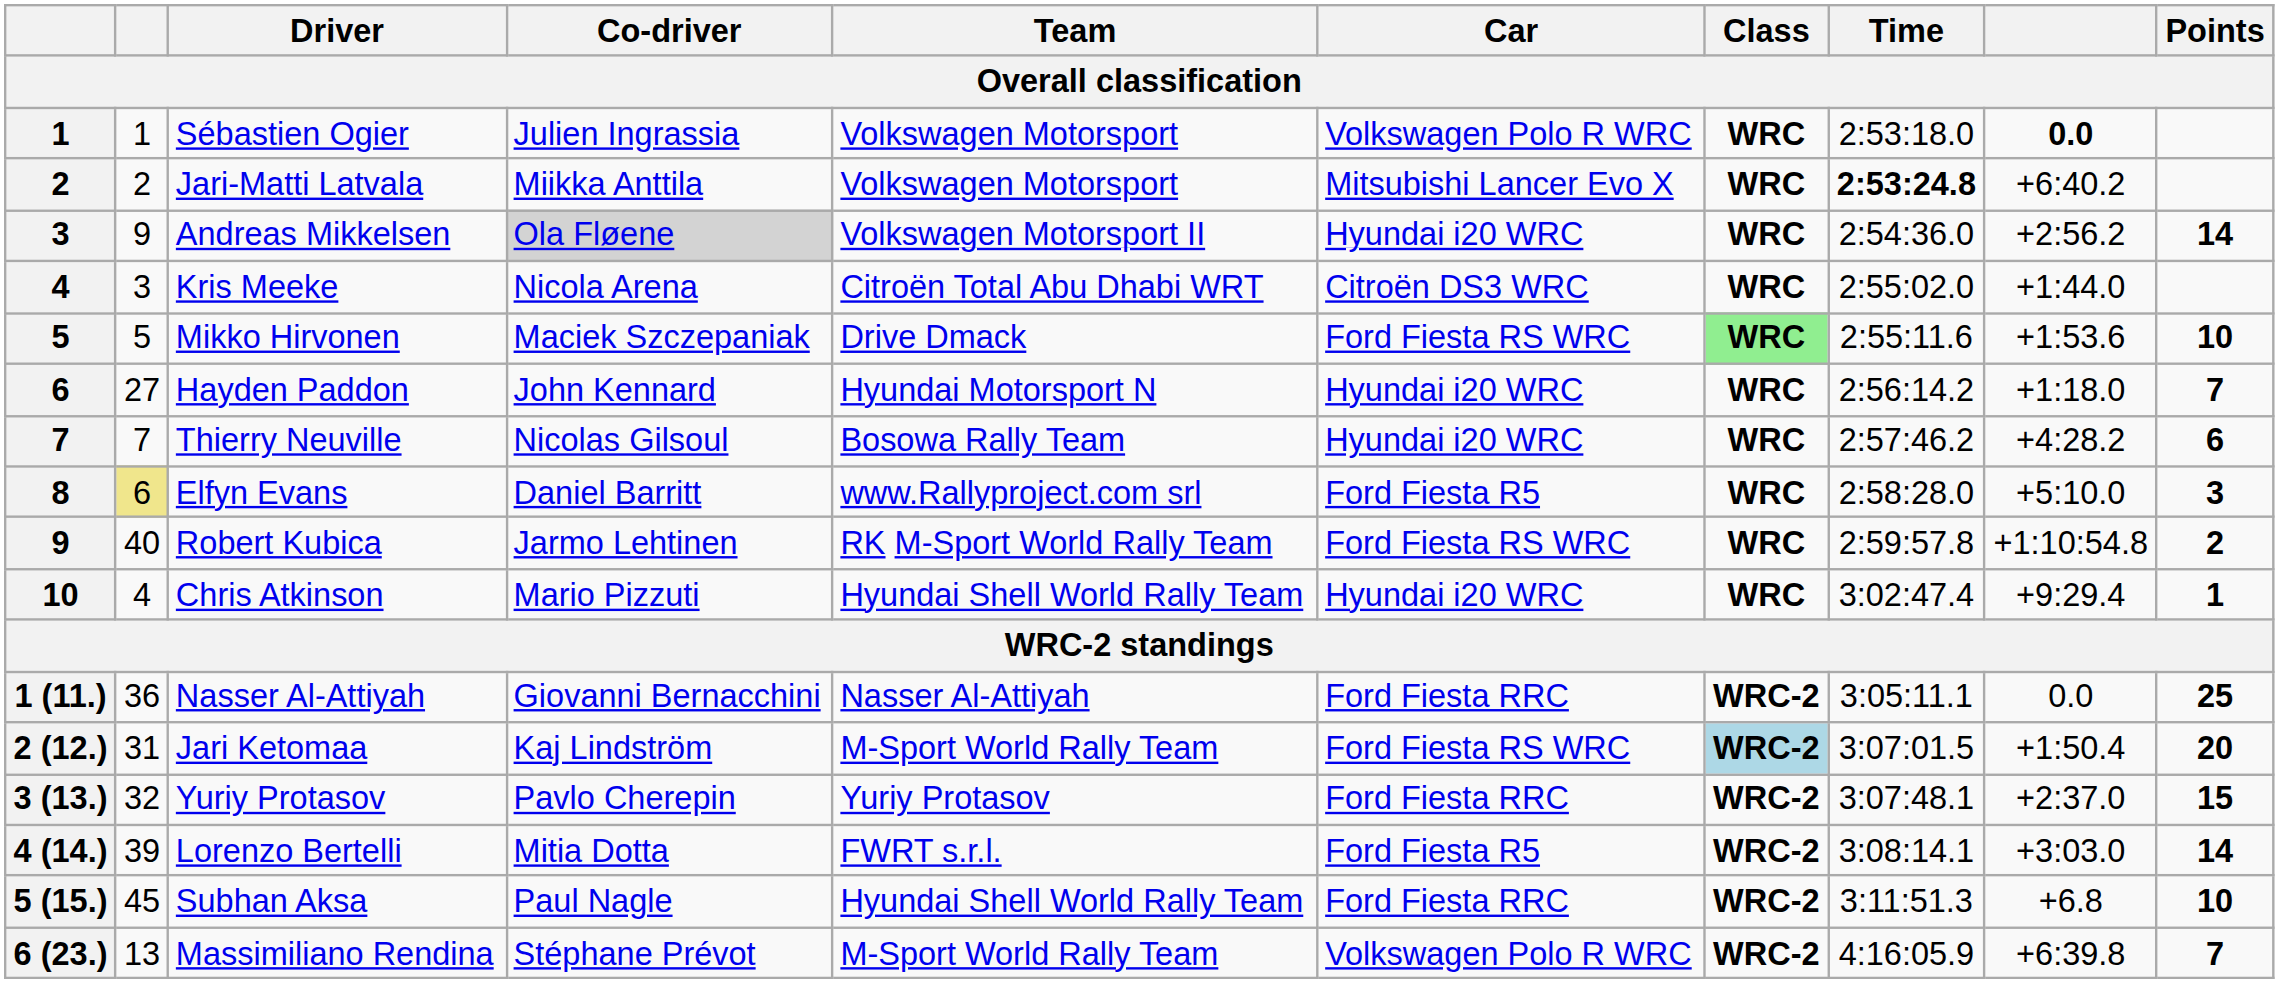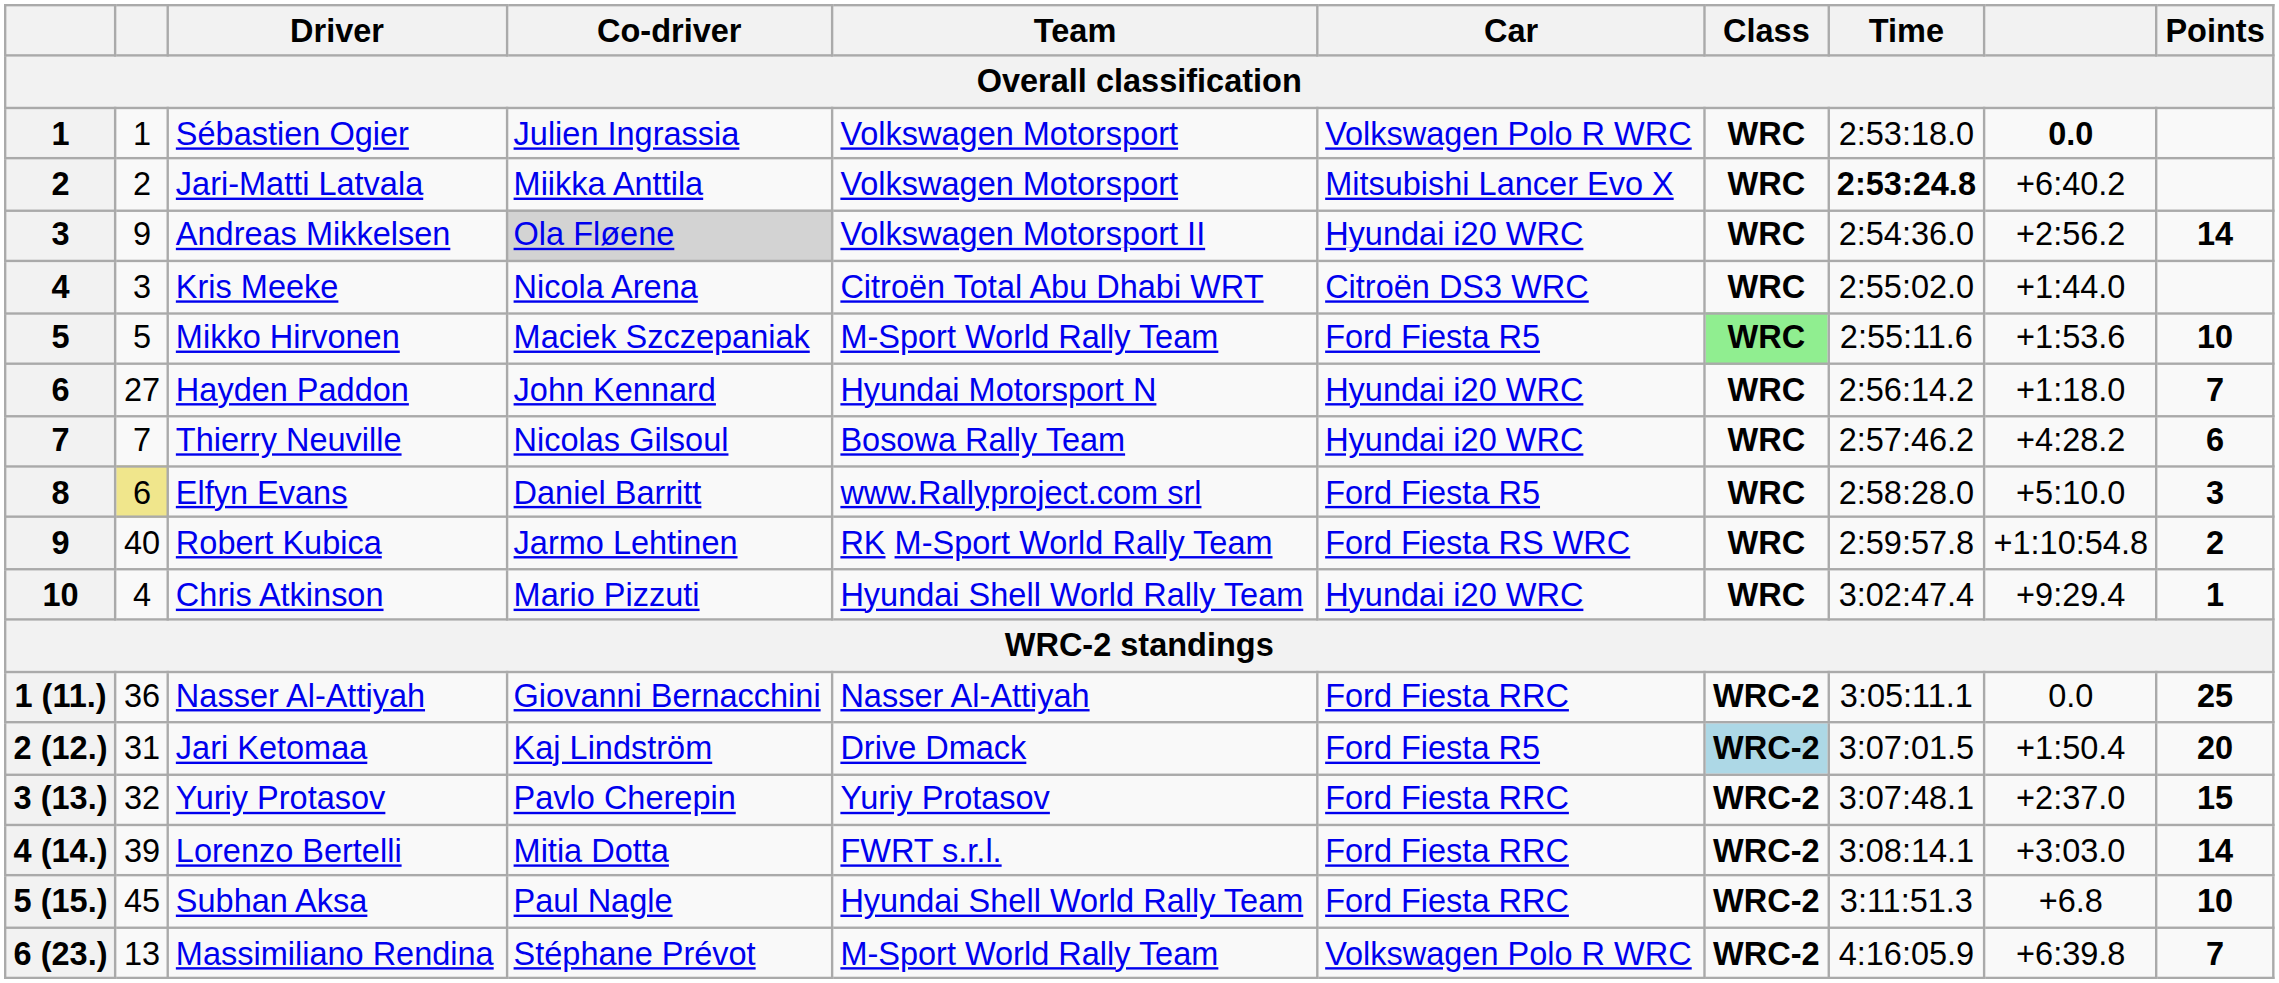Mikko Hirvonen | Team: Drive Dmack -> M-Sport World Rally Team
Mikko Hirvonen | Car: Ford Fiesta RS WRC -> Ford Fiesta R5
Jari Ketomaa | Team: M-Sport World Rally Team -> Drive Dmack
Jari Ketomaa | Car: Ford Fiesta RS WRC -> Ford Fiesta R5
Lorenzo Bertelli | Car: Ford Fiesta R5 -> Ford Fiesta RRC
